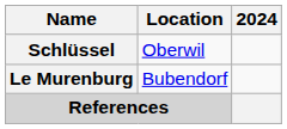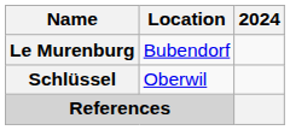rows swapped: Le Murenburg <-> Schlüssel
